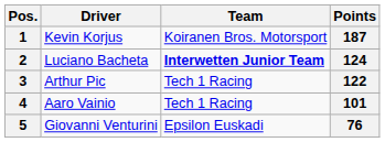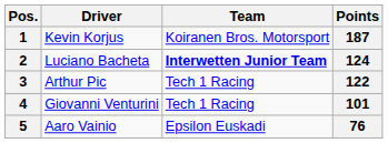4 | Driver: Aaro Vainio -> Giovanni Venturini
5 | Driver: Giovanni Venturini -> Aaro Vainio
